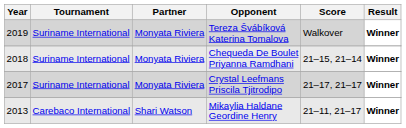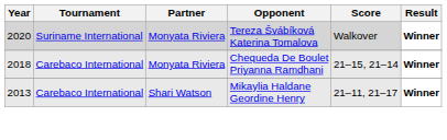Tereza Švábíková Katerina Tomalova | Year: 2019 -> 2020
Chequeda De Boulet Priyanna Ramdhani | Tournament: Suriname International -> Carebaco International
- row: 2017 | Suriname International | Monyata Riviera | Crystal Leefmans Priscila Tjitrodipo | 21–17, 21–17 | Winner
